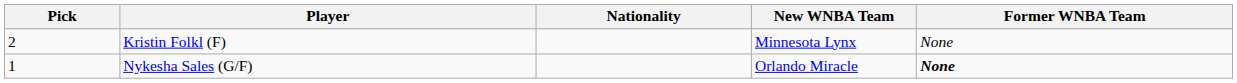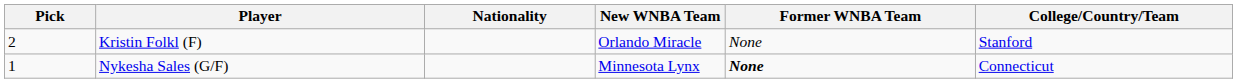+ column: College/Country/Team | Stanford | Connecticut
Kristin Folkl (F) | New WNBA Team: Minnesota Lynx -> Orlando Miracle
Nykesha Sales (G/F) | New WNBA Team: Orlando Miracle -> Minnesota Lynx
